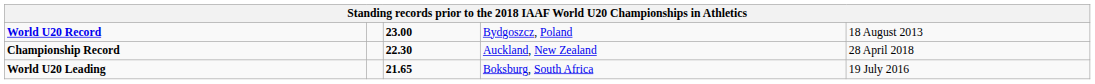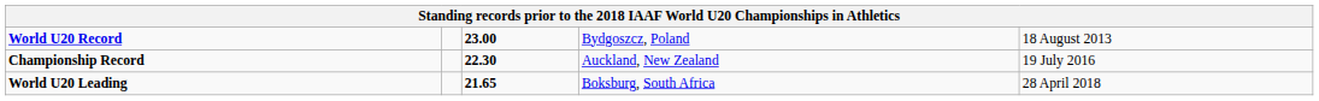Championship Record | column 5: 28 April 2018 -> 19 July 2016
World U20 Leading | column 5: 19 July 2016 -> 28 April 2018
